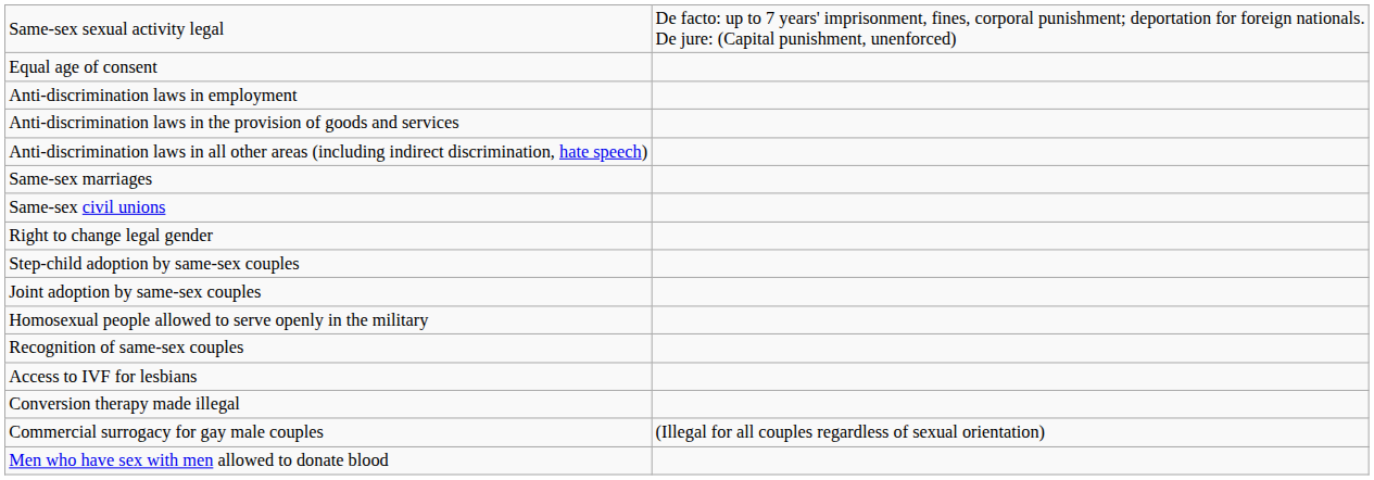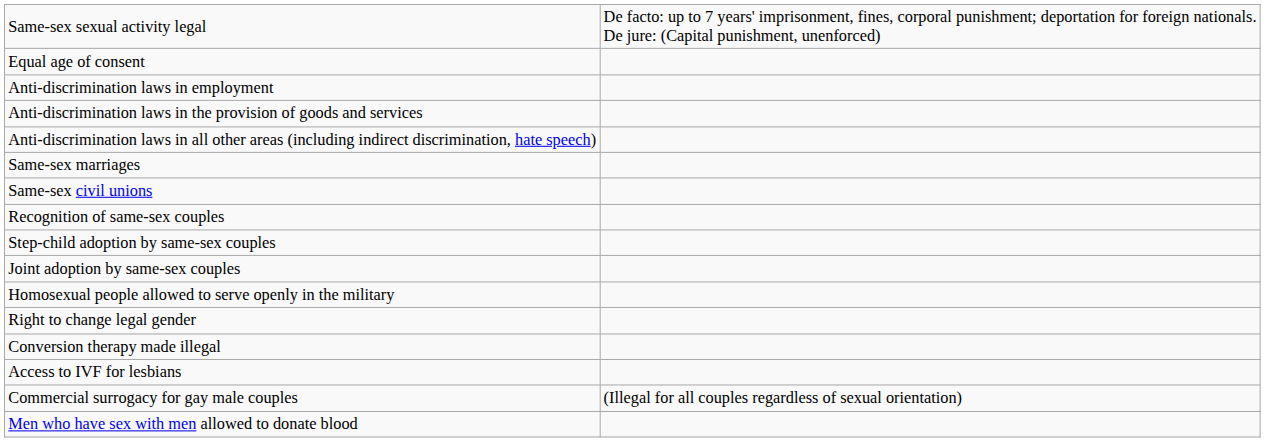rows swapped: Recognition of same-sex couples <-> Right to change legal gender
rows swapped: Conversion therapy made illegal <-> Access to IVF for lesbians
